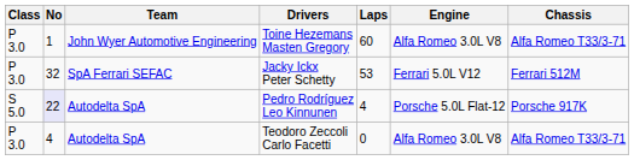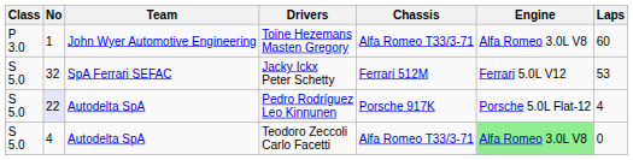columns swapped: Chassis <-> Laps
Jacky Ickx Peter Schetty | Class: P 3.0 -> S 5.0
Teodoro Zeccoli Carlo Facetti | Class: P 3.0 -> S 5.0
Teodoro Zeccoli Carlo Facetti | Engine: no background -> lightgreen background
